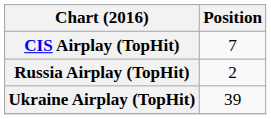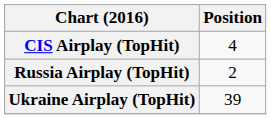CIS Airplay (TopHit) | Position: 7 -> 4
